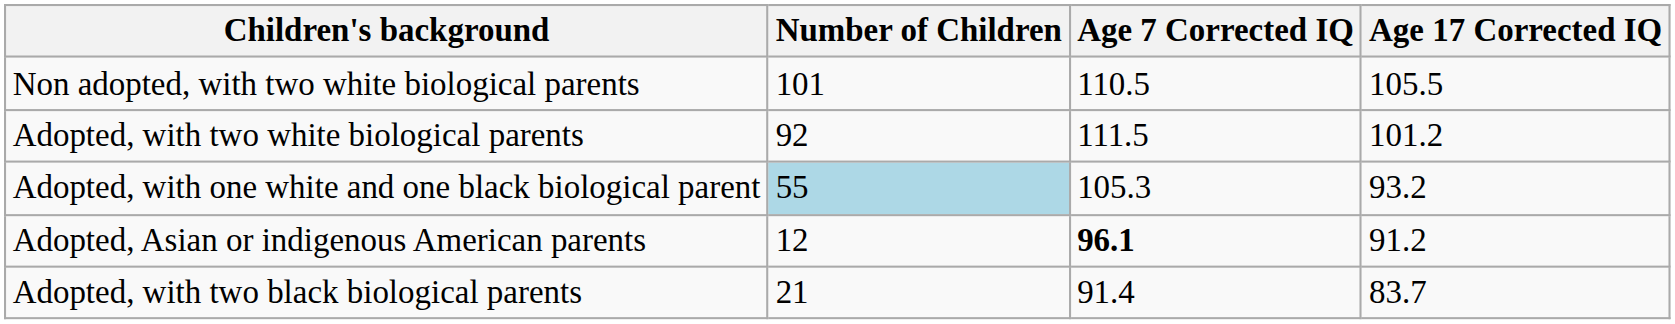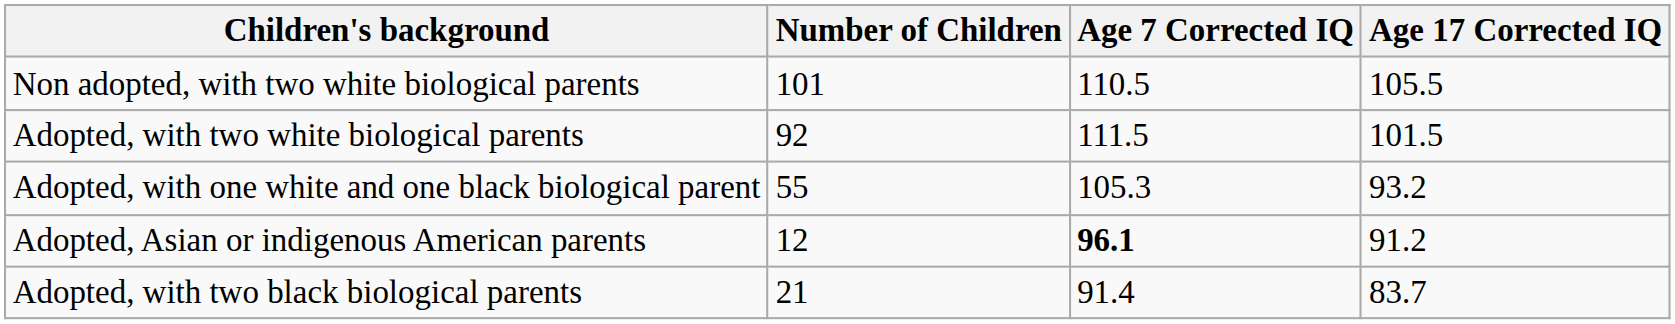Adopted, with two white biological parents | Age 17 Corrected IQ: 101.2 -> 101.5
Adopted, with one white and one black biological parent | Number of Children: lightblue background -> no background
